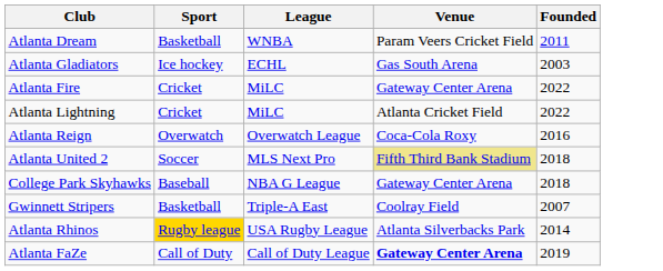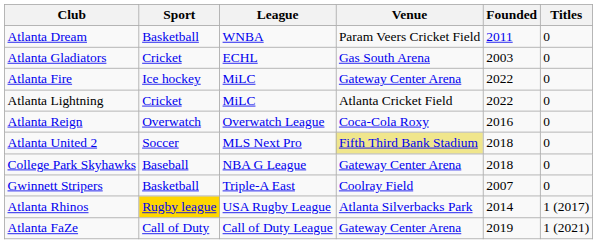+ column: Titles | 0 | 0 | 0 | 0 | 0 | 0 | 0 | 0 | 1 (2017) | 1 (2021)
Atlanta Gladiators | Sport: Ice hockey -> Cricket
Atlanta Fire | Sport: Cricket -> Ice hockey
Atlanta FaZe | Venue: bold -> normal
